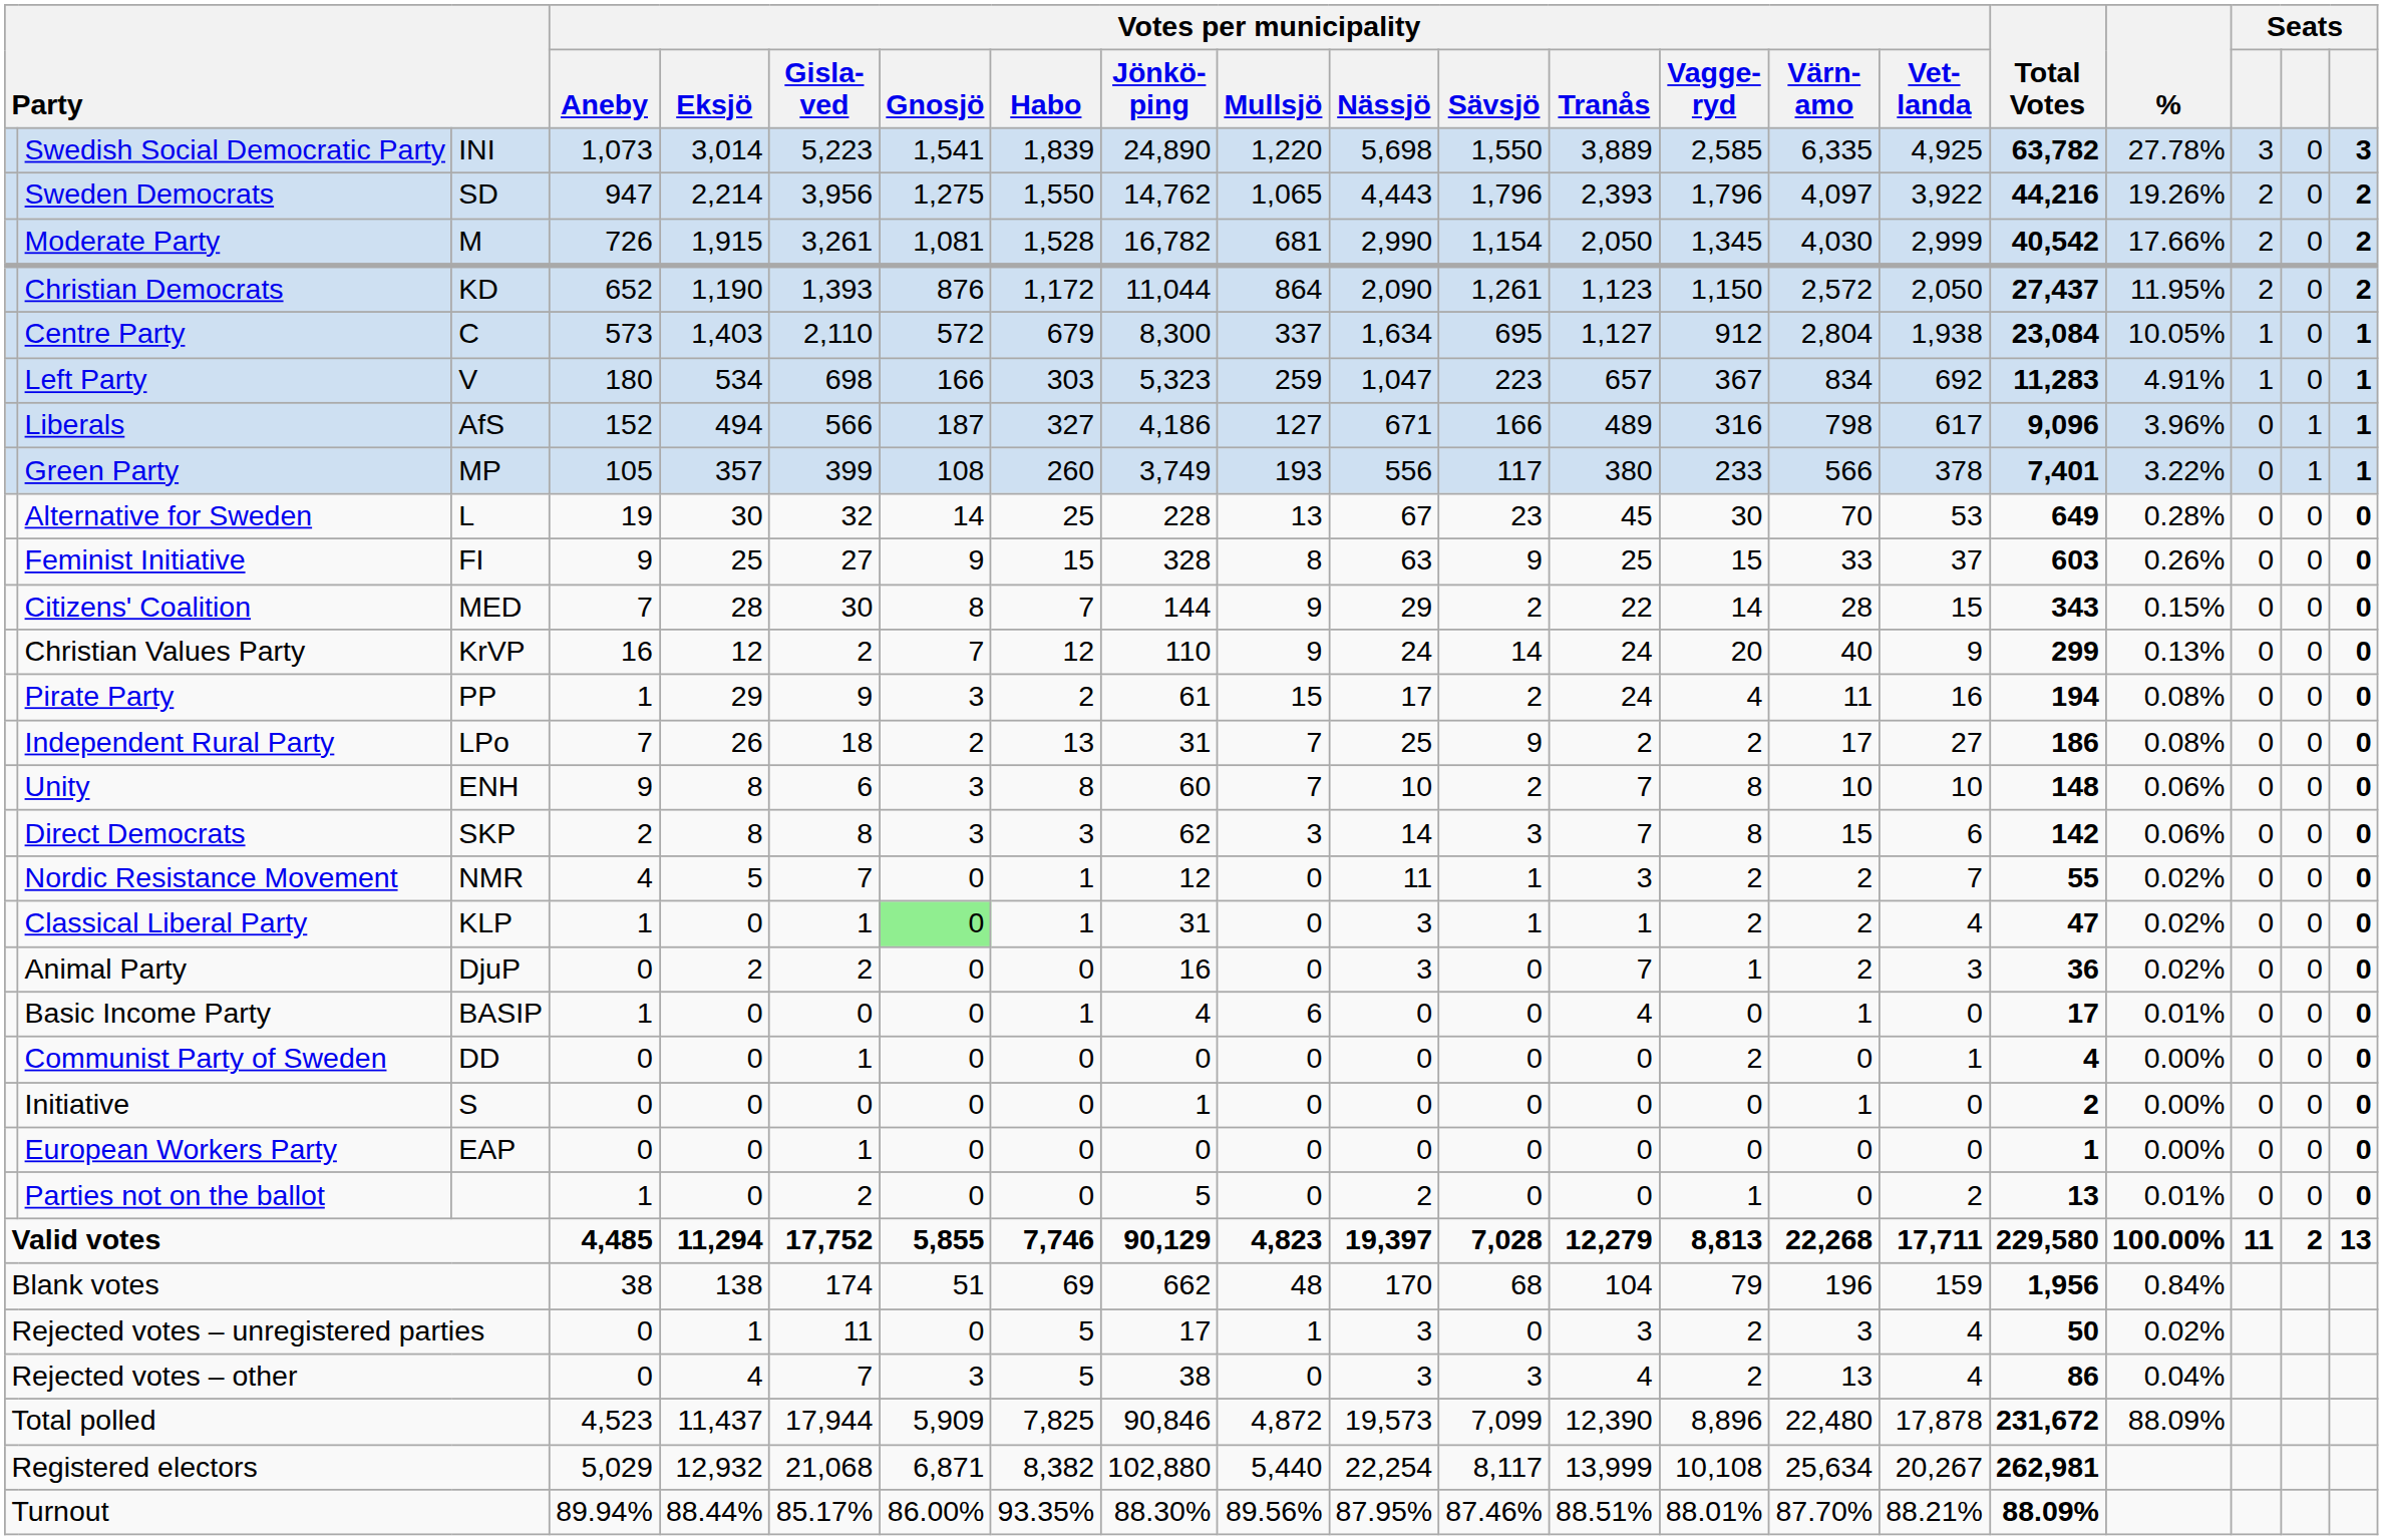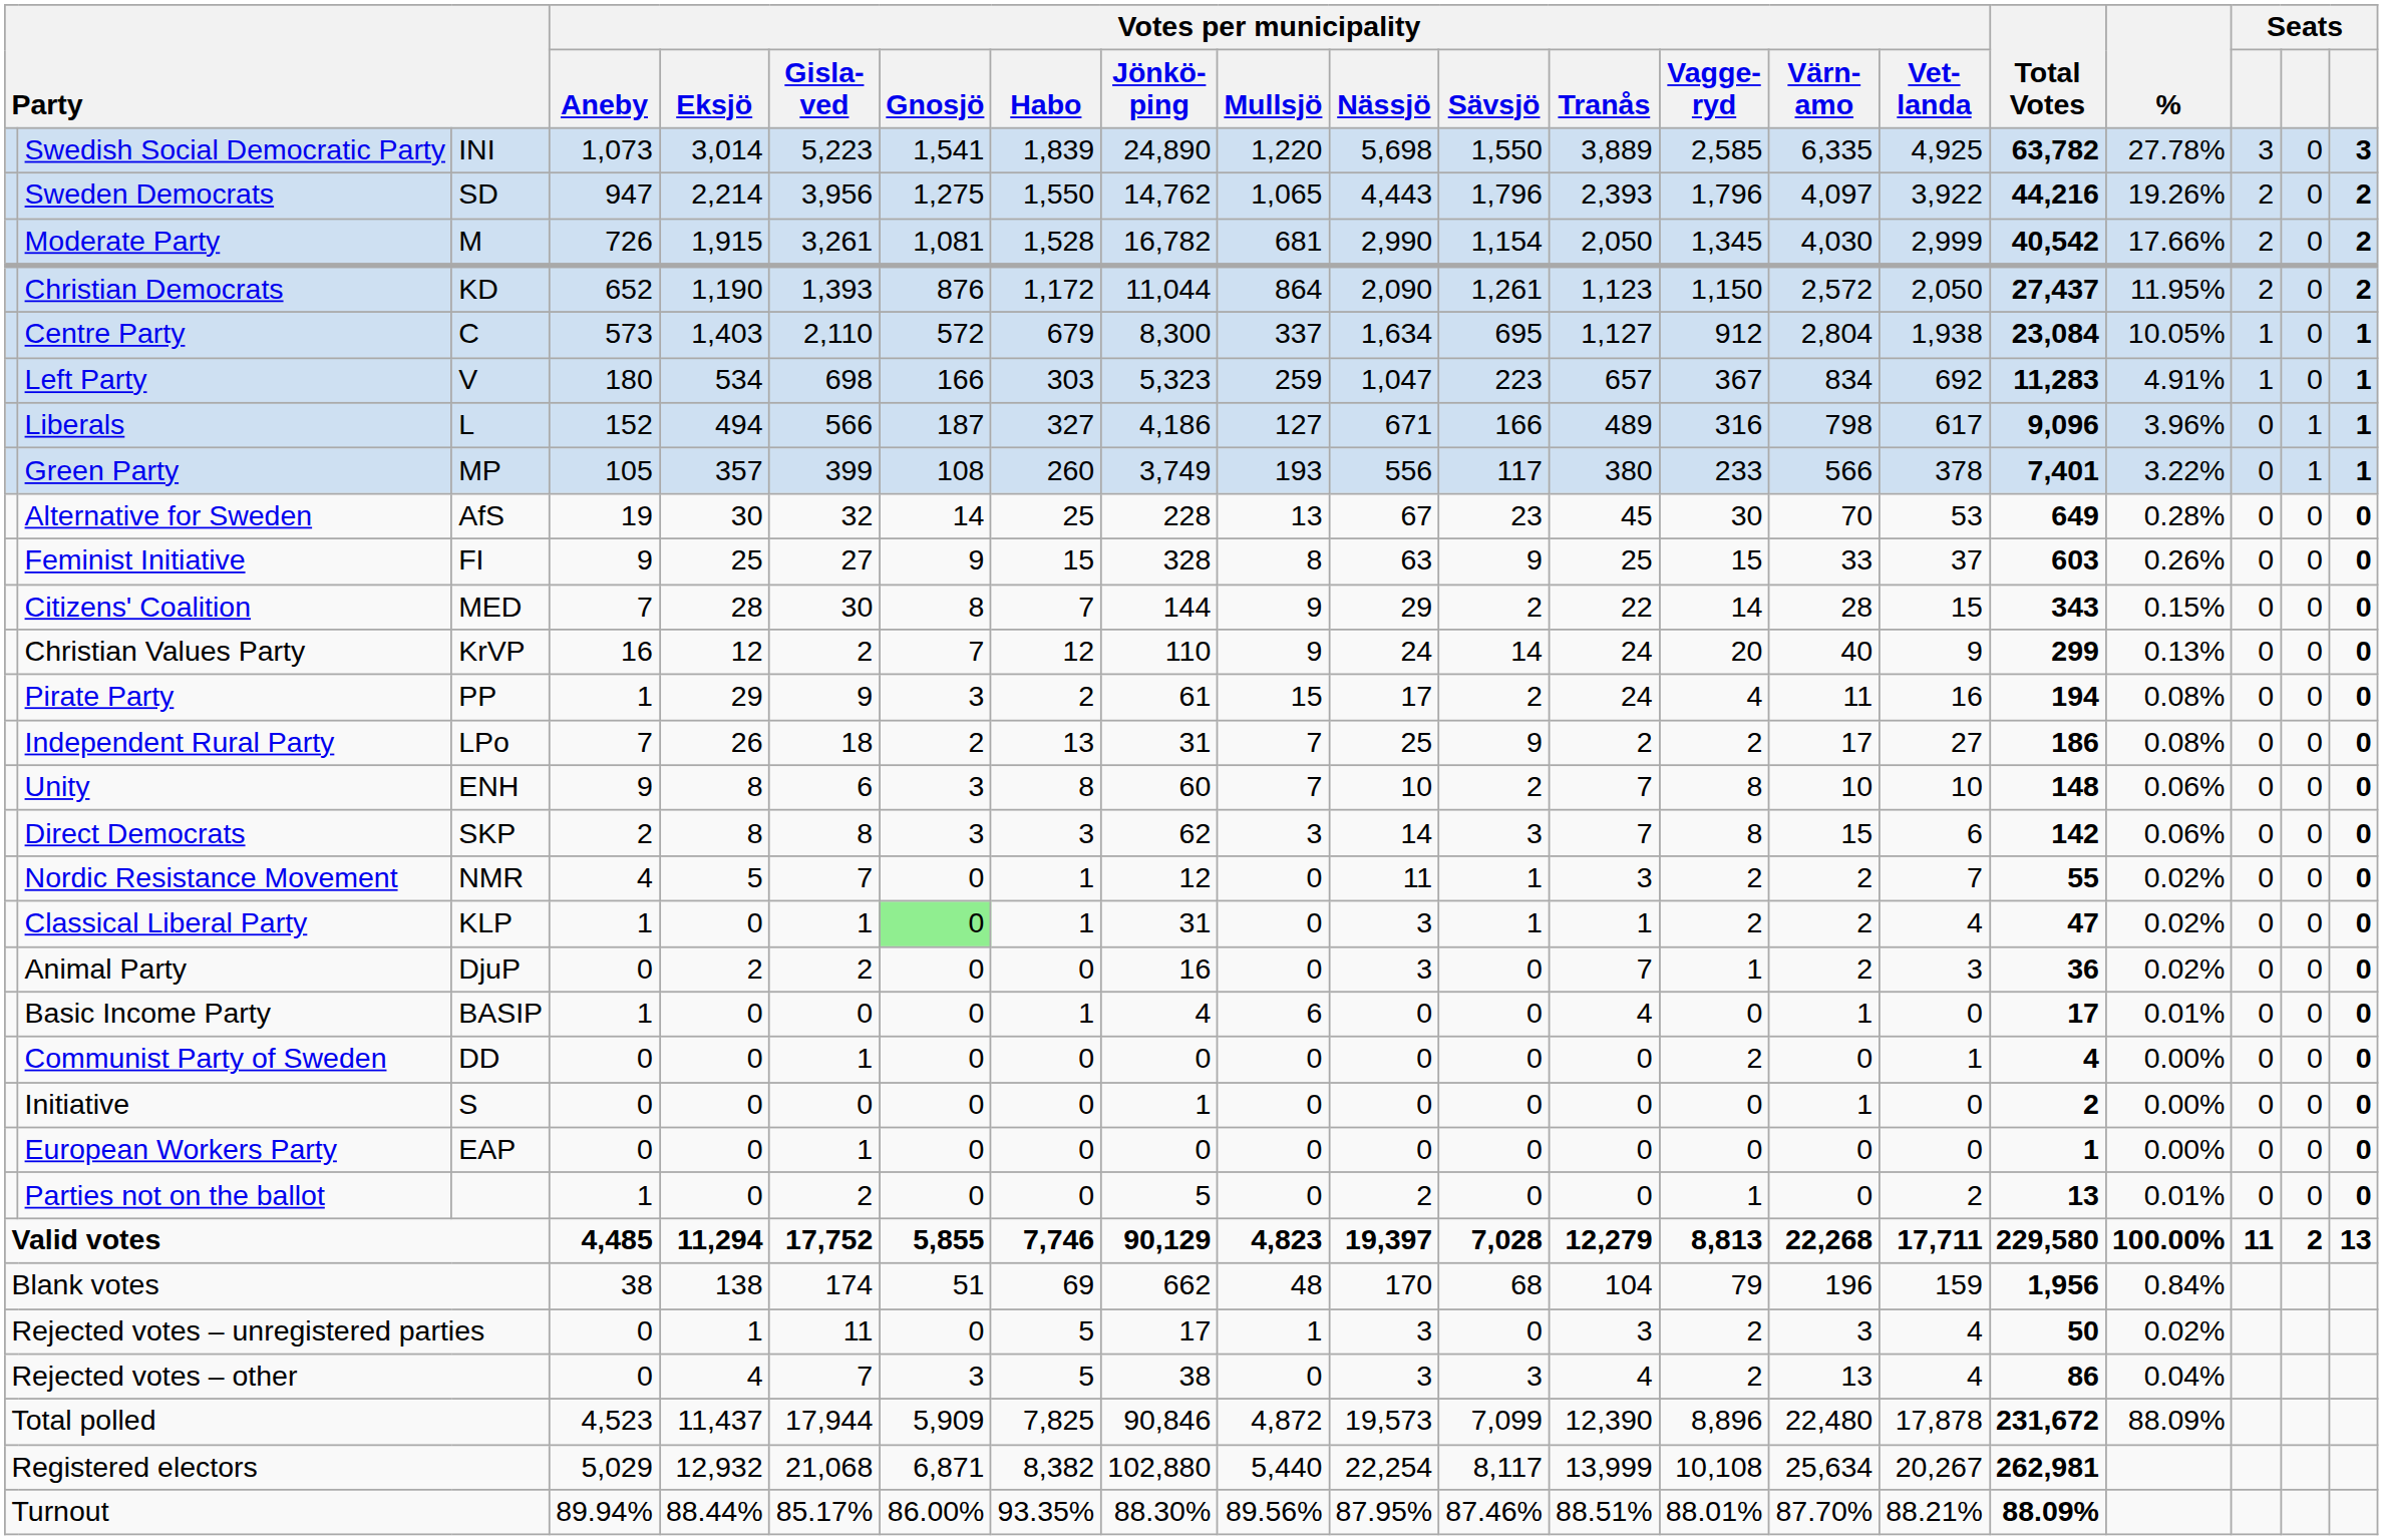Liberals | column 3: AfS -> L
Alternative for Sweden | column 3: L -> AfS
